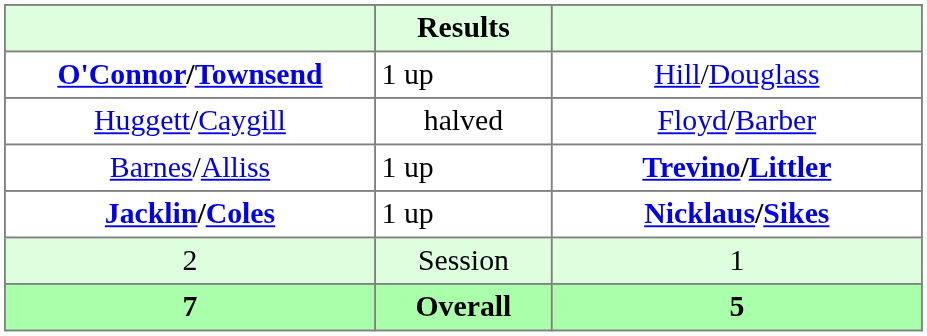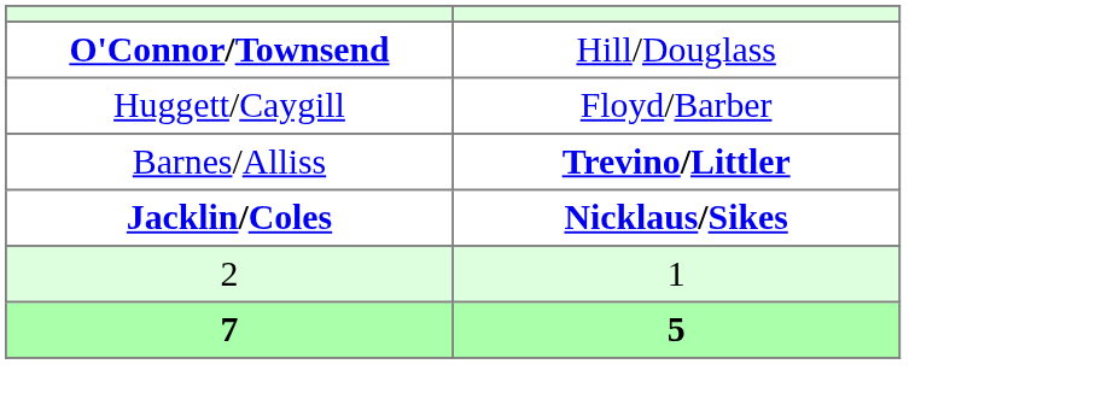- column: Results | 1 up | halved | 1 up | 1 up | Session | Overall
